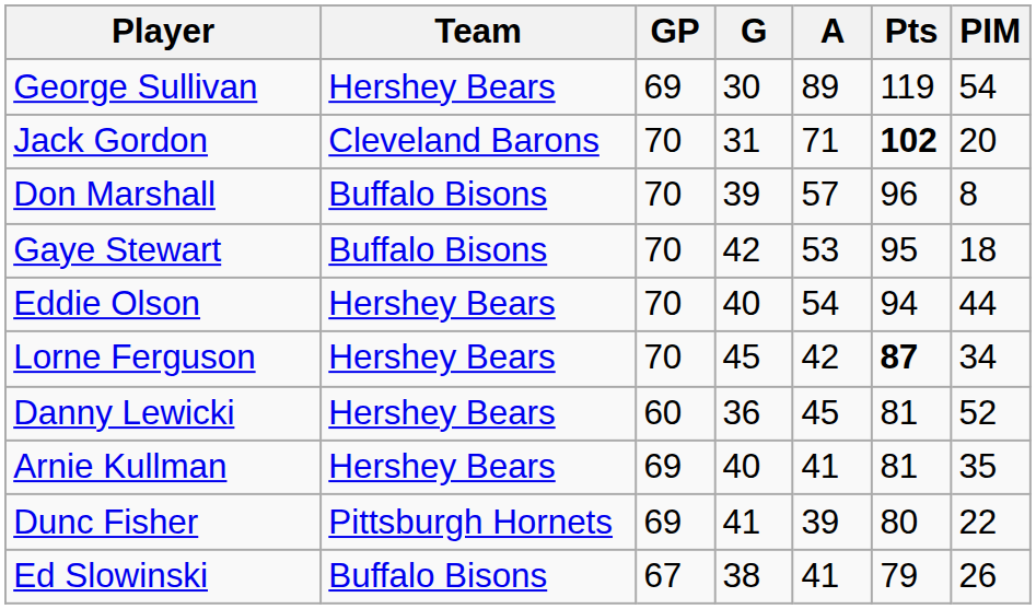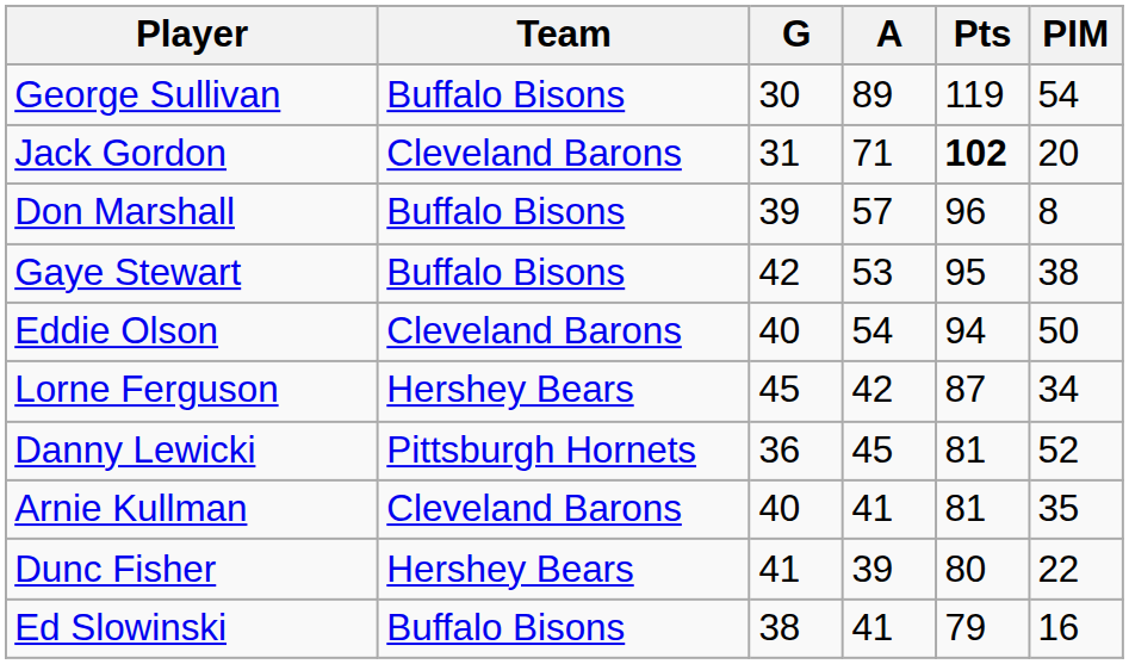- column: GP | 69 | 70 | 70 | 70 | 70 | 70 | 60 | 69 | 69 | 67
George Sullivan | Team: Hershey Bears -> Buffalo Bisons
Gaye Stewart | PIM: 18 -> 38
Eddie Olson | Team: Hershey Bears -> Cleveland Barons
Eddie Olson | PIM: 44 -> 50
Lorne Ferguson | Pts: bold -> normal
Danny Lewicki | Team: Hershey Bears -> Pittsburgh Hornets
Arnie Kullman | Team: Hershey Bears -> Cleveland Barons
Dunc Fisher | Team: Pittsburgh Hornets -> Hershey Bears
Ed Slowinski | PIM: 26 -> 16
